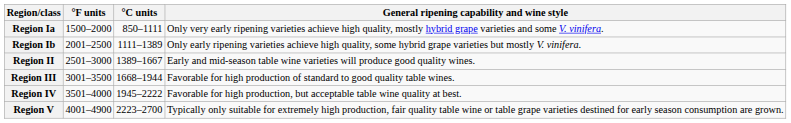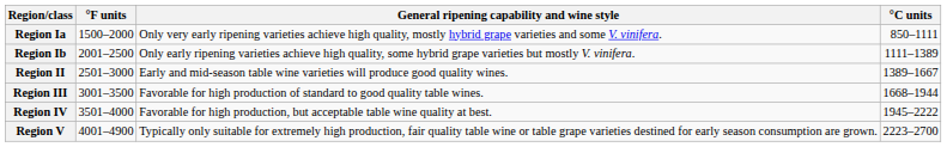columns swapped: °C units <-> General ripening capability and wine style
